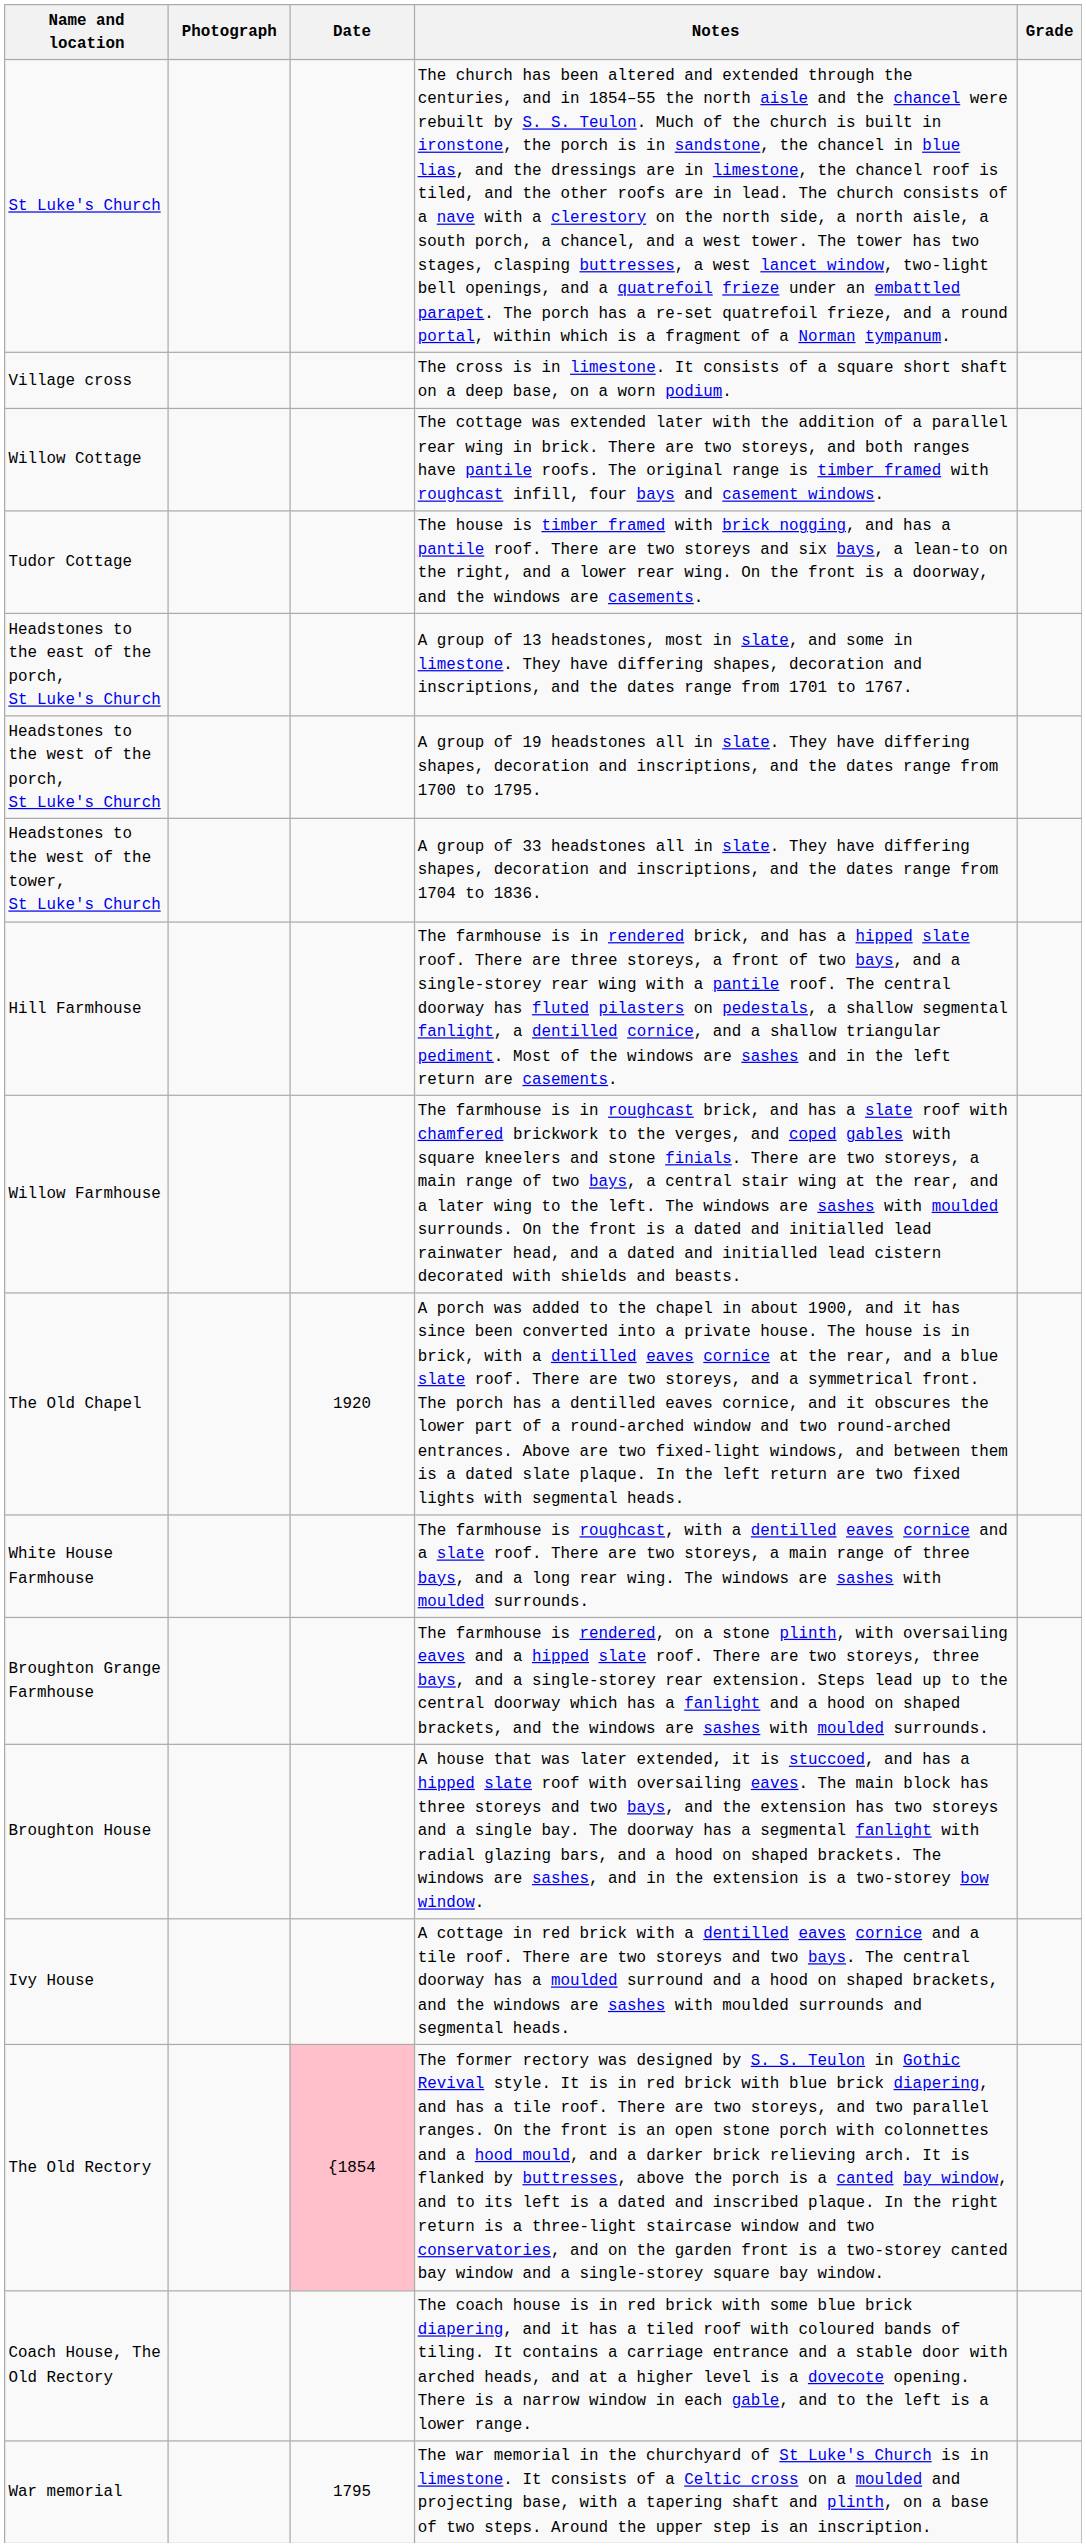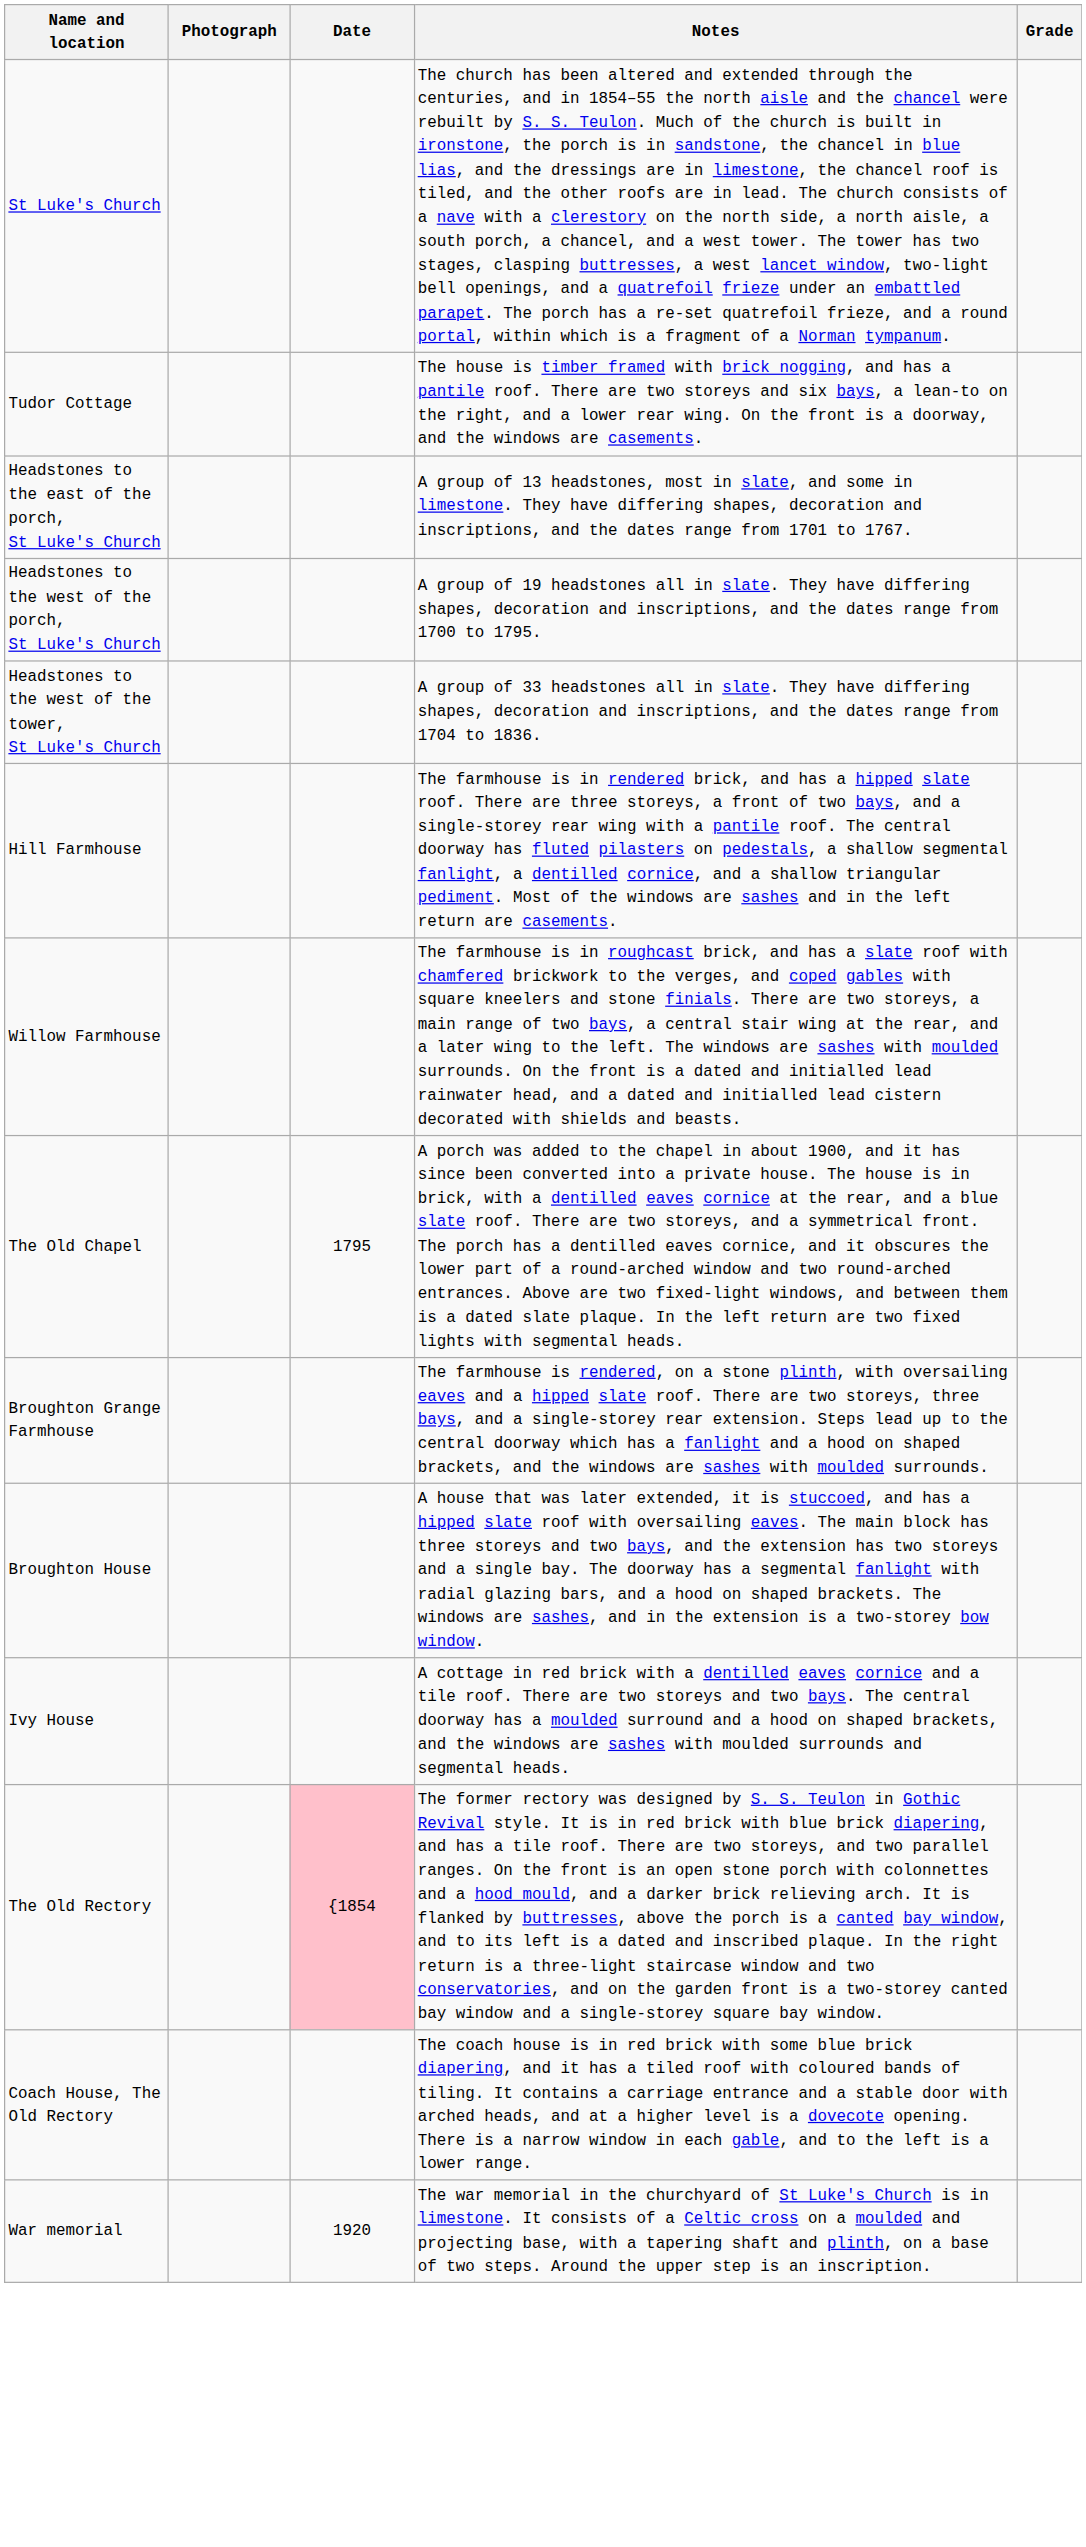- row: Village cross | The cross is in limestone. It consists of a square short shaft on a deep base, on a worn podium.
- row: Willow Cottage | The cottage was extended later with the addition of a parallel rear wing in brick. There are two storeys, and both ranges have pantile roofs. The original range is timber framed with roughcast infill, four bays and casement windows.
The Old Chapel | Date: 1920 -> 1795
- row: White House Farmhouse | The farmhouse is roughcast, with a dentilled eaves cornice and a slate roof. There are two storeys, a main range of three bays, and a long rear wing. The windows are sashes with moulded surrounds.
War memorial | Date: 1795 -> 1920
